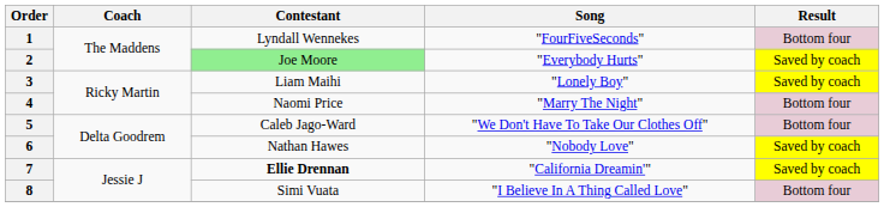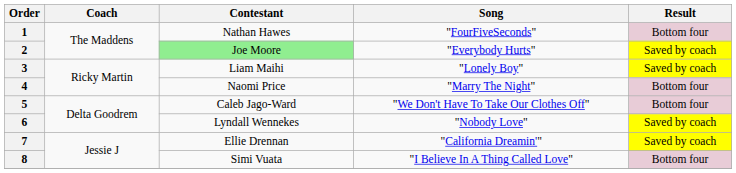1 | Contestant: Lyndall Wennekes -> Nathan Hawes
6 | Contestant: Nathan Hawes -> Lyndall Wennekes
7 | Contestant: bold -> normal
